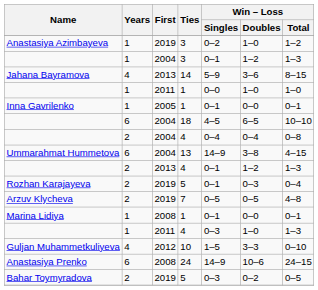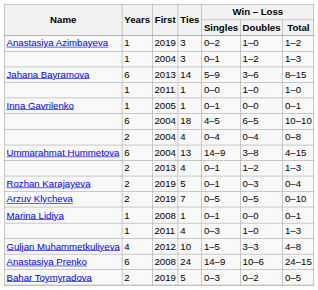Jahana Bayramova | Years: 4 -> 6
Arzuv Klycheva | Win – Loss / Total: 4–8 -> 0–10
Guljan Muhammetkuliyeva | Win – Loss / Total: 0–10 -> 4–8
